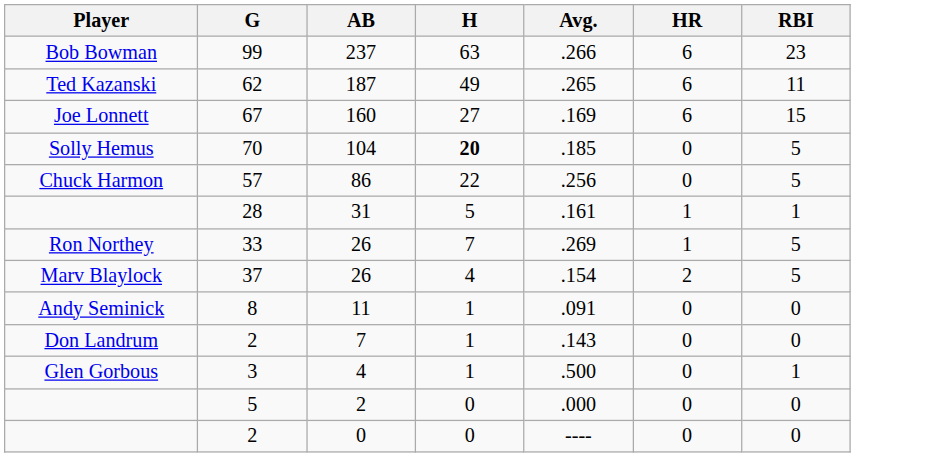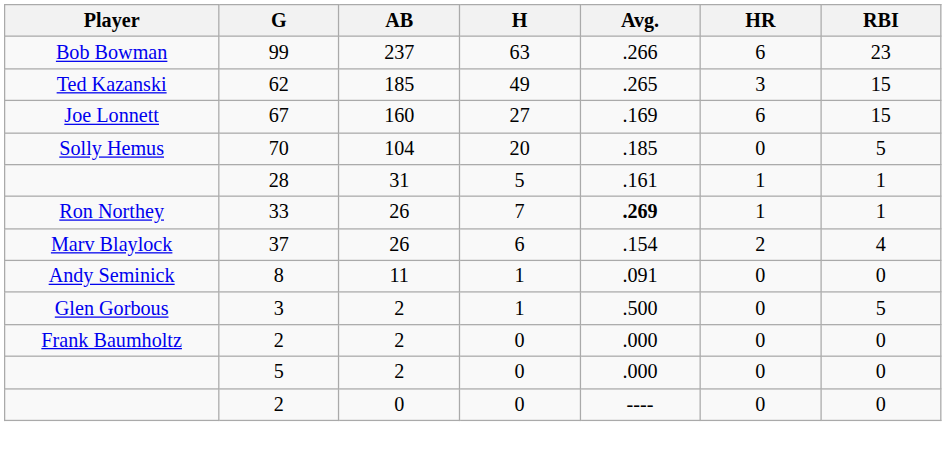Ted Kazanski | AB: 187 -> 185
Ted Kazanski | HR: 6 -> 3
Ted Kazanski | RBI: 11 -> 15
Solly Hemus | H: bold -> normal
- row: Chuck Harmon | 57 | 86 | 22 | .256 | 0 | 5
Ron Northey | Avg.: normal -> bold
Ron Northey | RBI: 5 -> 1
Marv Blaylock | H: 4 -> 6
Marv Blaylock | RBI: 5 -> 4
- row: Don Landrum | 2 | 7 | 1 | .143 | 0 | 0
Glen Gorbous | AB: 4 -> 2
Glen Gorbous | RBI: 1 -> 5
+ row: Frank Baumholtz | 2 | 2 | 0 | .000 | 0 | 0
